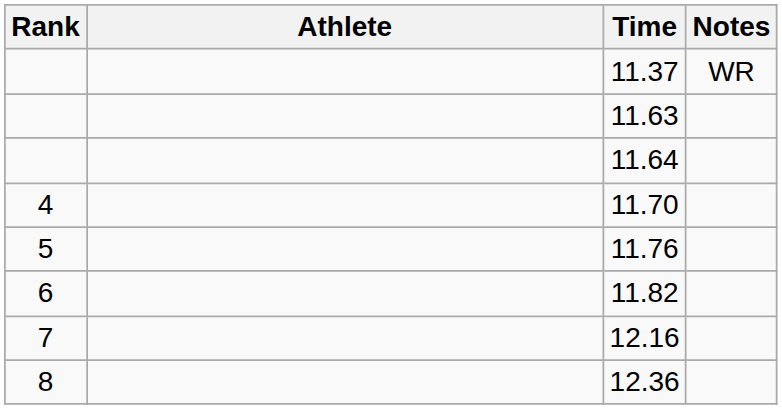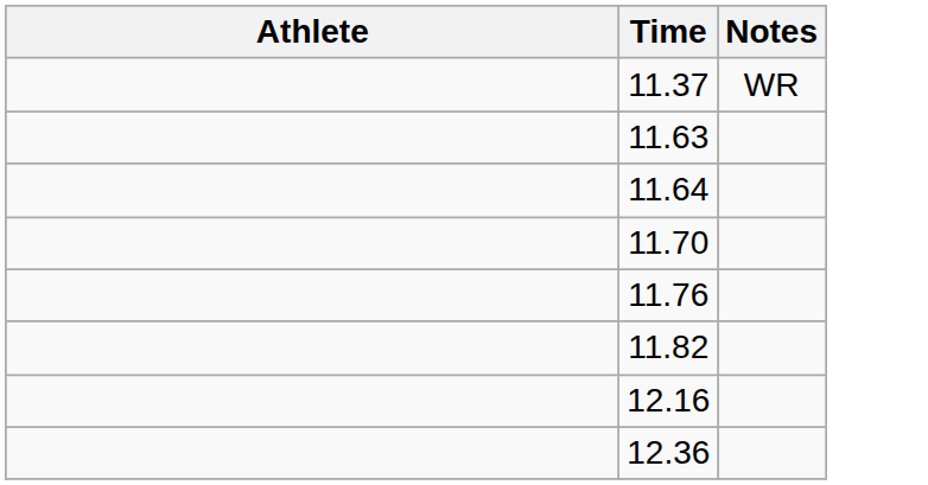- column: Rank | 4 | 5 | 6 | 7 | 8
